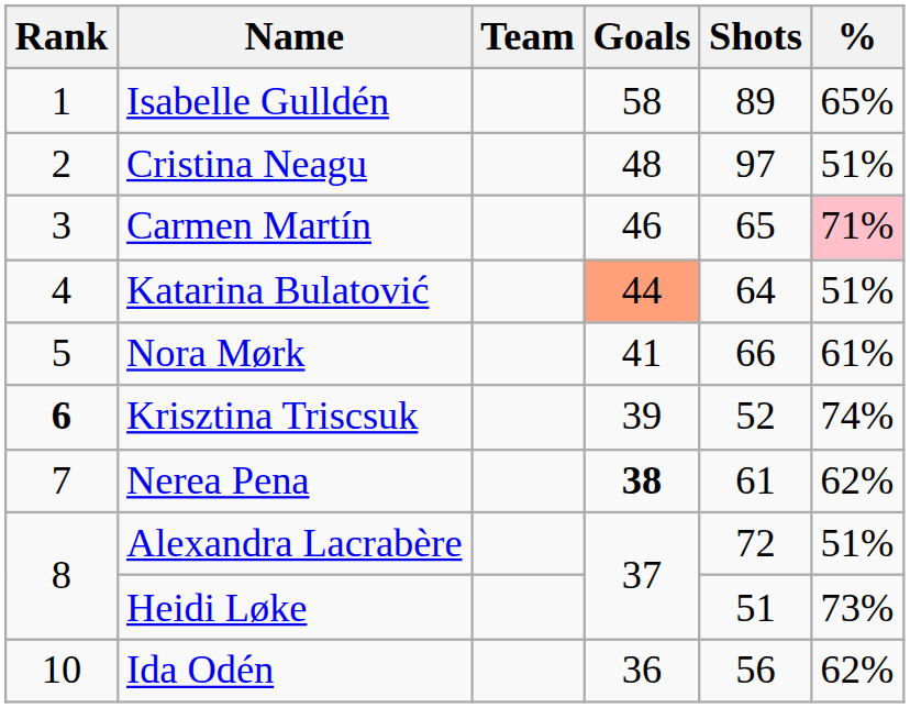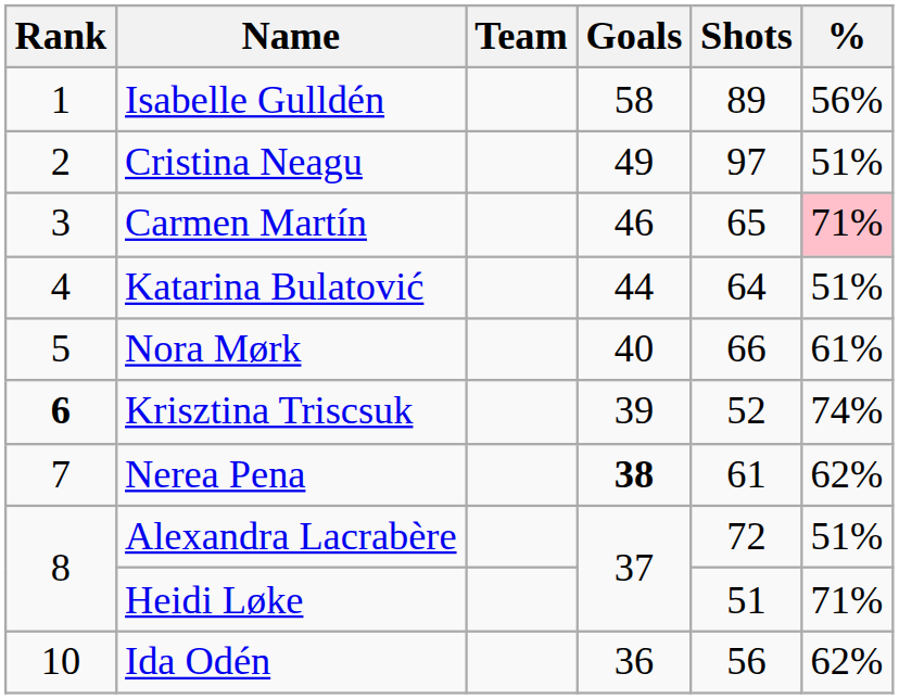Isabelle Gulldén | %: 65% -> 56%
Cristina Neagu | Goals: 48 -> 49
Katarina Bulatović | Goals: lightsalmon background -> no background
Nora Mørk | Goals: 41 -> 40
Heidi Løke | %: 73% -> 71%
